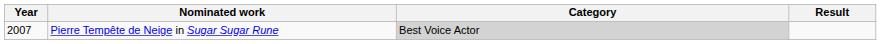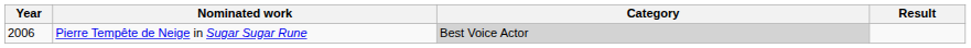Pierre Tempête de Neige in Sugar Sugar Rune | Year: 2007 -> 2006
